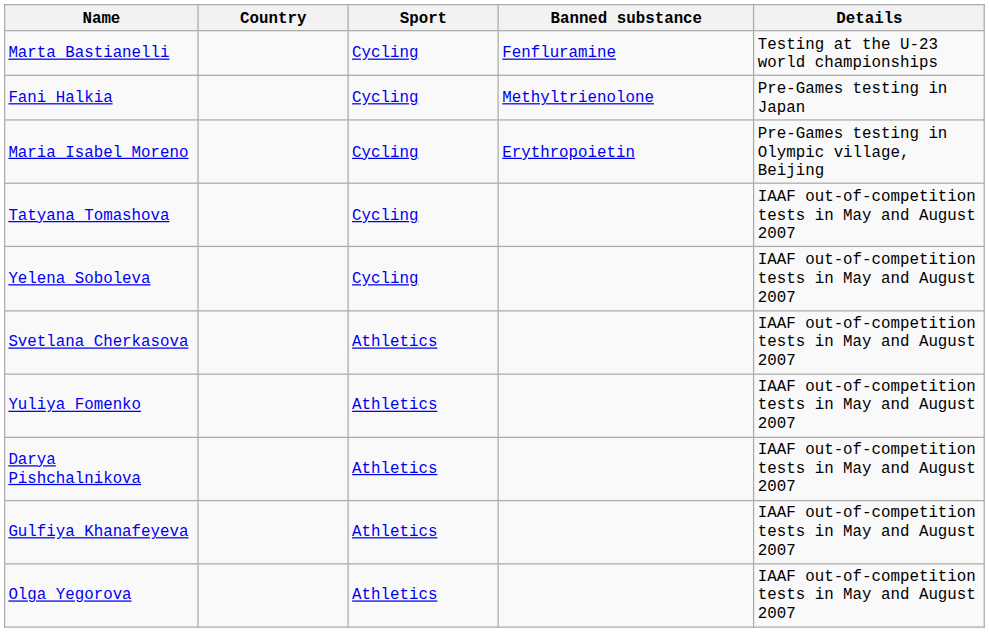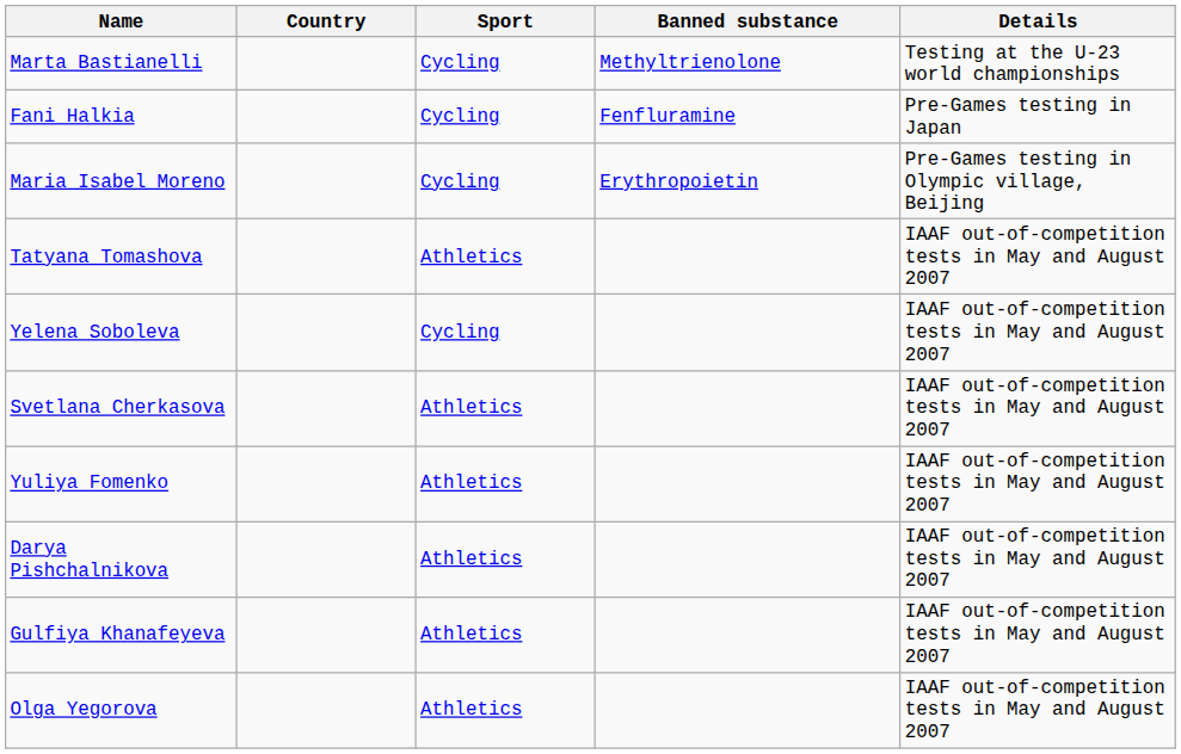Marta Bastianelli | Banned substance: Fenfluramine -> Methyltrienolone
Fani Halkia | Banned substance: Methyltrienolone -> Fenfluramine
Tatyana Tomashova | Sport: Cycling -> Athletics
